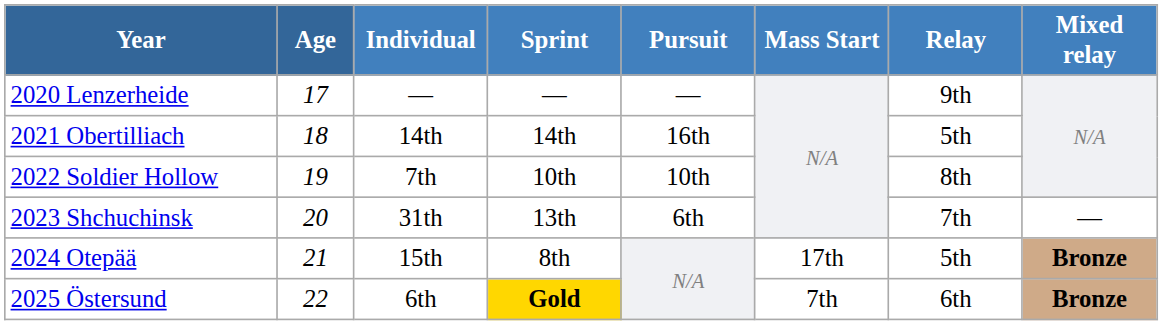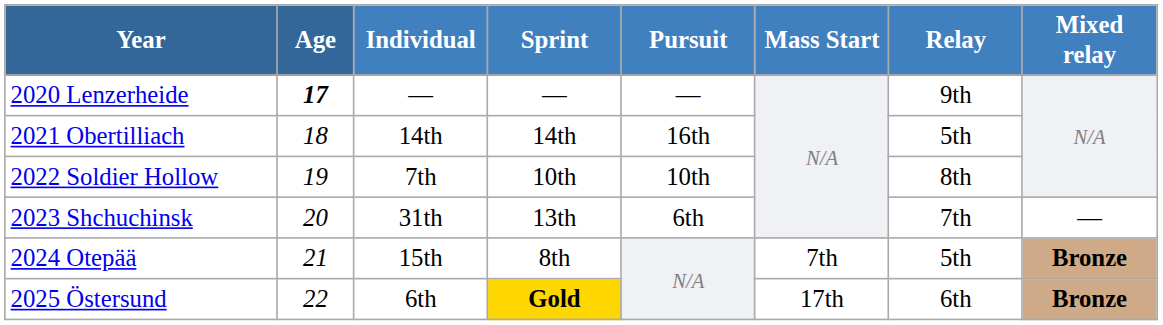2020 Lenzerheide | Age: normal -> bold
2024 Otepää | Mass Start: 17th -> 7th
2025 Östersund | Mass Start: 7th -> 17th
